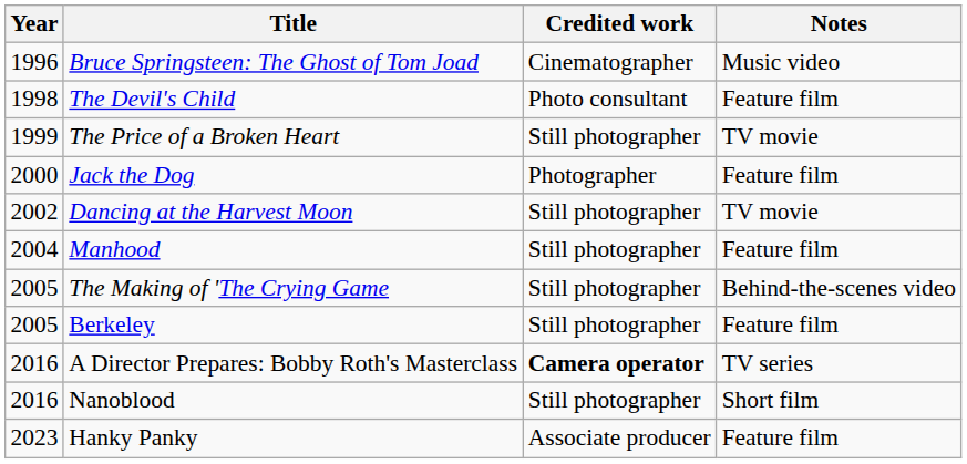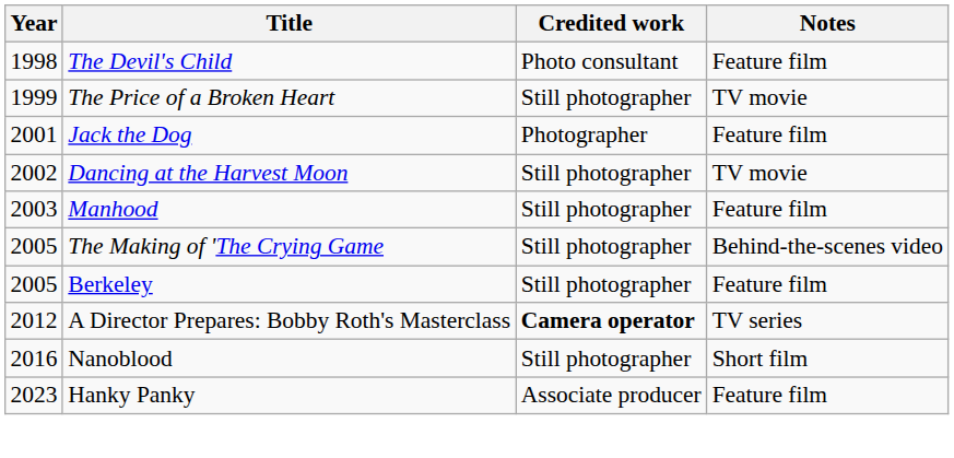- row: 1996 | Bruce Springsteen: The Ghost of Tom Joad | Cinematographer | Music video
Jack the Dog | Year: 2000 -> 2001
Manhood | Year: 2004 -> 2003
A Director Prepares: Bobby Roth's Masterclass | Year: 2016 -> 2012
